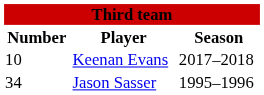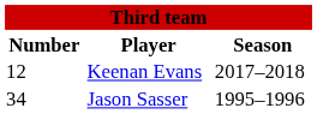Keenan Evans | Number: 10 -> 12
